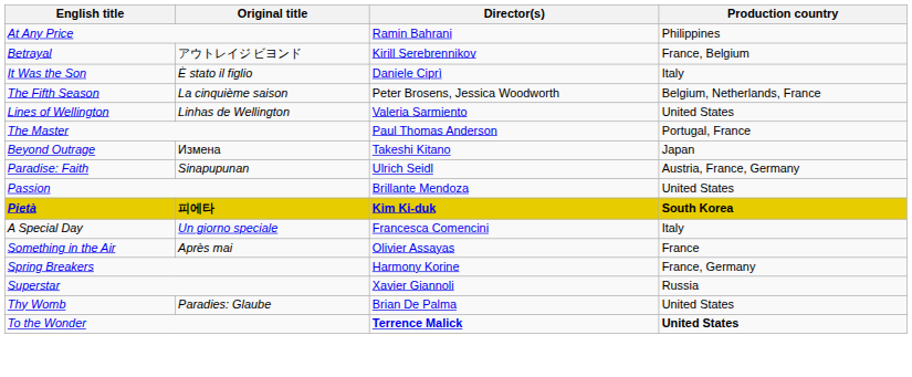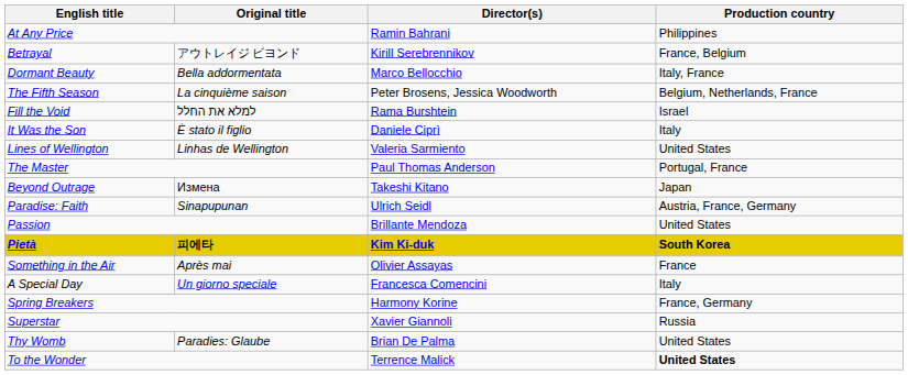+ row: Dormant Beauty | Bella addormentata | Marco Bellocchio | Italy, France
rows swapped: The Fifth Season <-> It Was the Son
+ row: Fill the Void | למלא את החלל | Rama Burshtein | Israel
rows swapped: Something in the Air <-> A Special Day
To the Wonder | Director(s): bold -> normal
